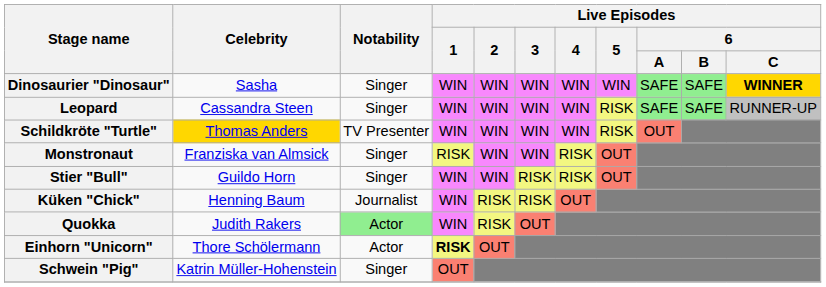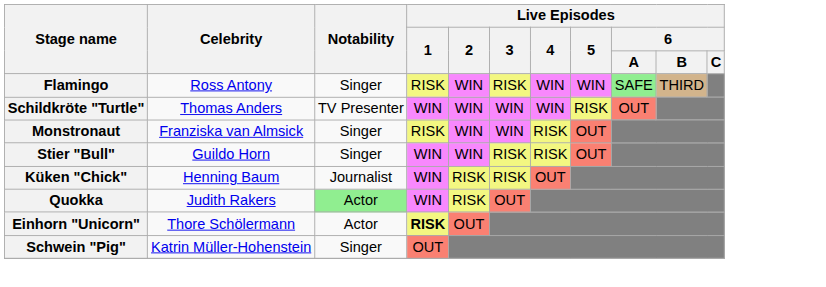- row: Dinosaurier "Dinosaur" | Sasha | Singer | WIN | WIN | WIN | WIN | WIN | SAFE | SAFE | WINNER
- row: Leopard | Cassandra Steen | Singer | WIN | WIN | WIN | WIN | RISK | SAFE | SAFE | RUNNER-UP
+ row: Flamingo | Ross Antony | Singer | RISK | WIN | RISK | WIN | WIN | SAFE | THIRD
Schildkröte "Turtle" | Celebrity: gold background -> no background
